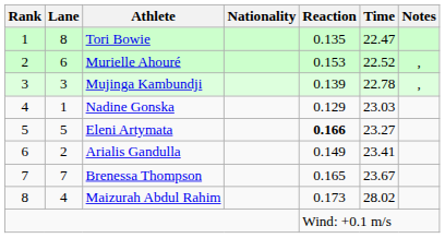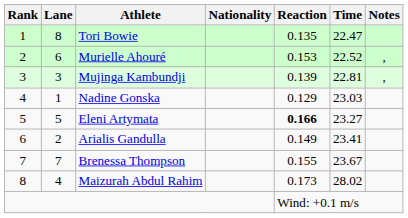Mujinga Kambundji | Time: 22.78 -> 22.81
Brenessa Thompson | Reaction: 0.165 -> 0.155
